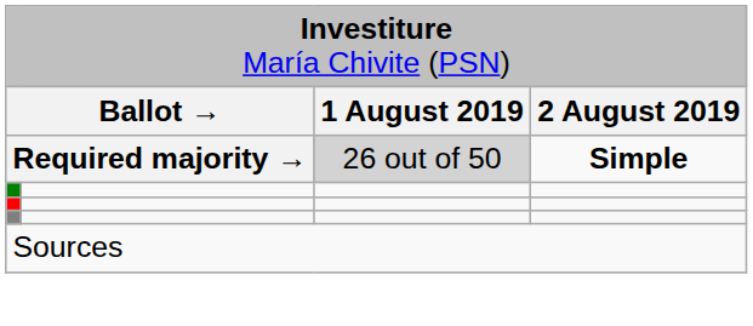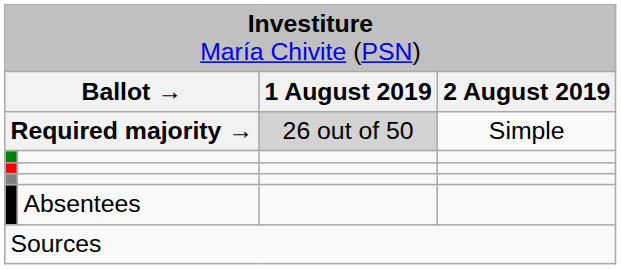Required majority → | column 4: bold -> normal
+ row: Absentees
